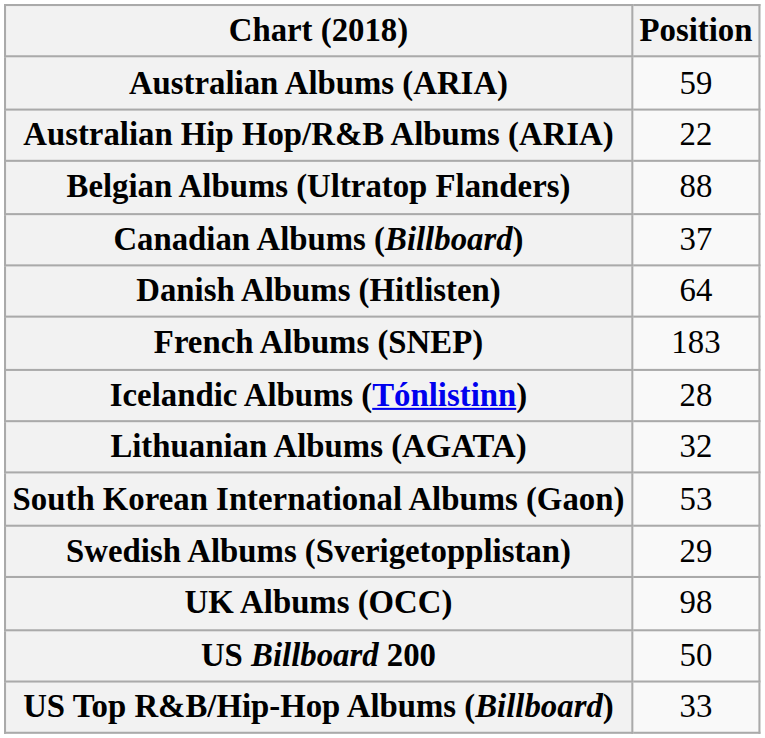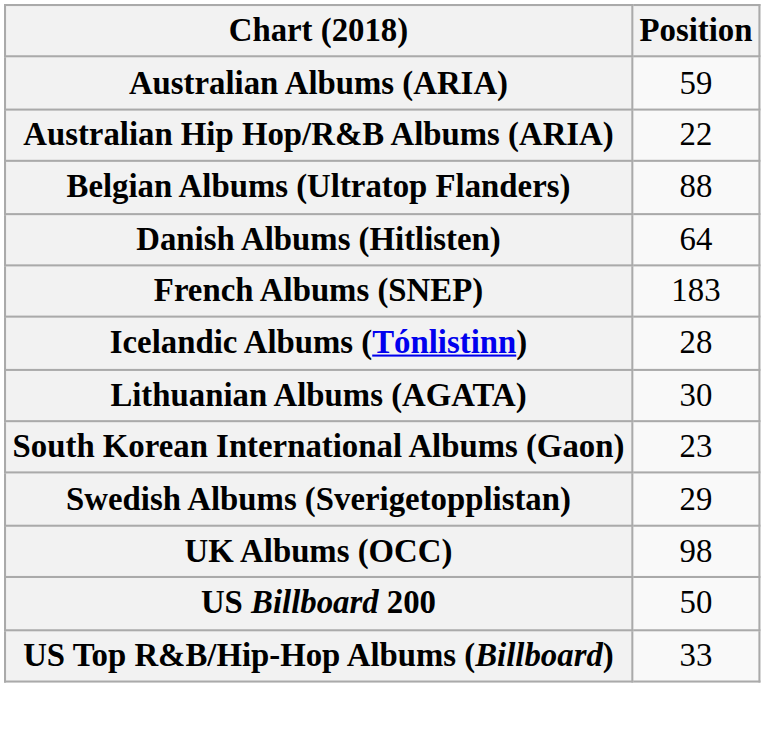- row: Canadian Albums (Billboard) | 37
Lithuanian Albums (AGATA) | Position: 32 -> 30
South Korean International Albums (Gaon) | Position: 53 -> 23
